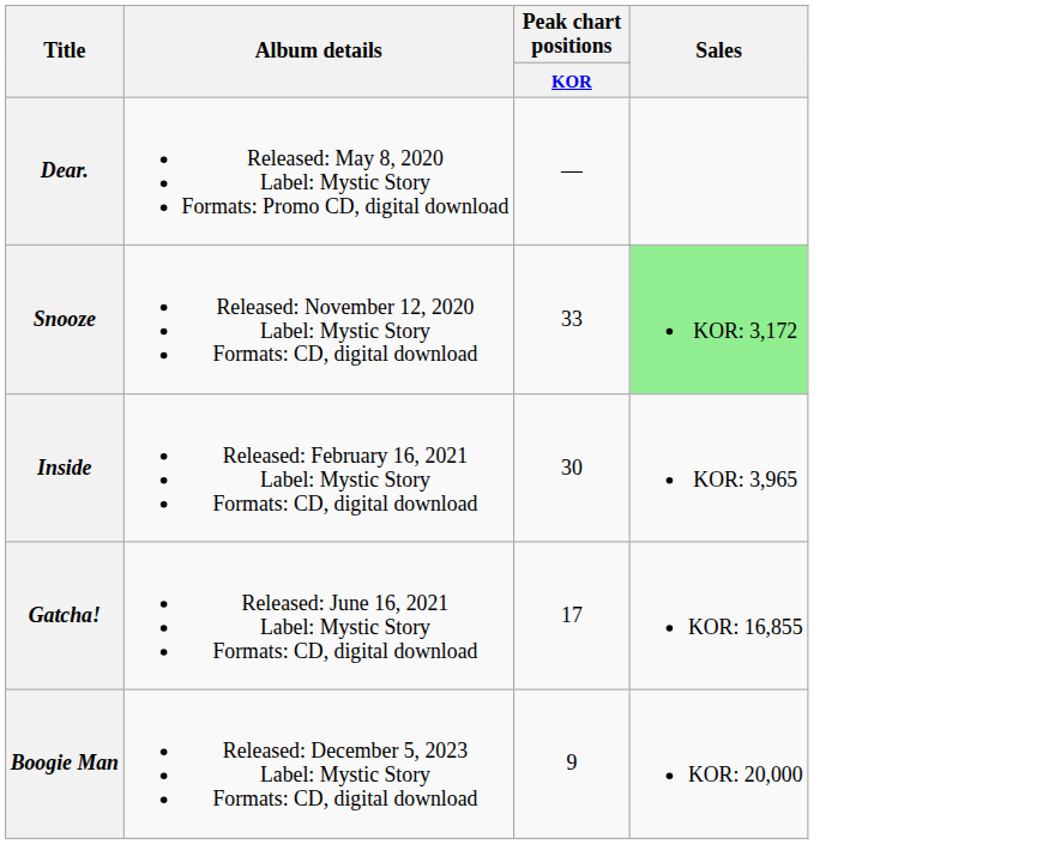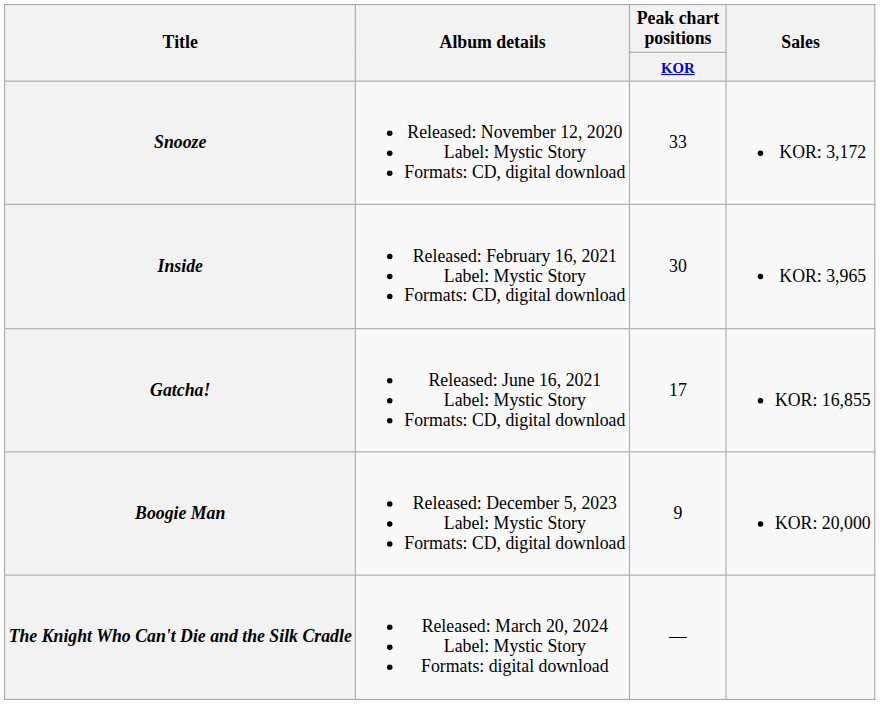- row: Dear. | Released: May 8, 2020 Label: Mystic Story Formats: Promo CD, digital download | —
Snooze | Sales: lightgreen background -> no background
+ row: The Knight Who Can't Die and the Silk Cradle | Released: March 20, 2024 Label: Mystic Story Formats: digital download | —
